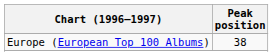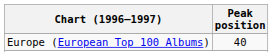Europe (European Top 100 Albums) | Peak position: 38 -> 40
